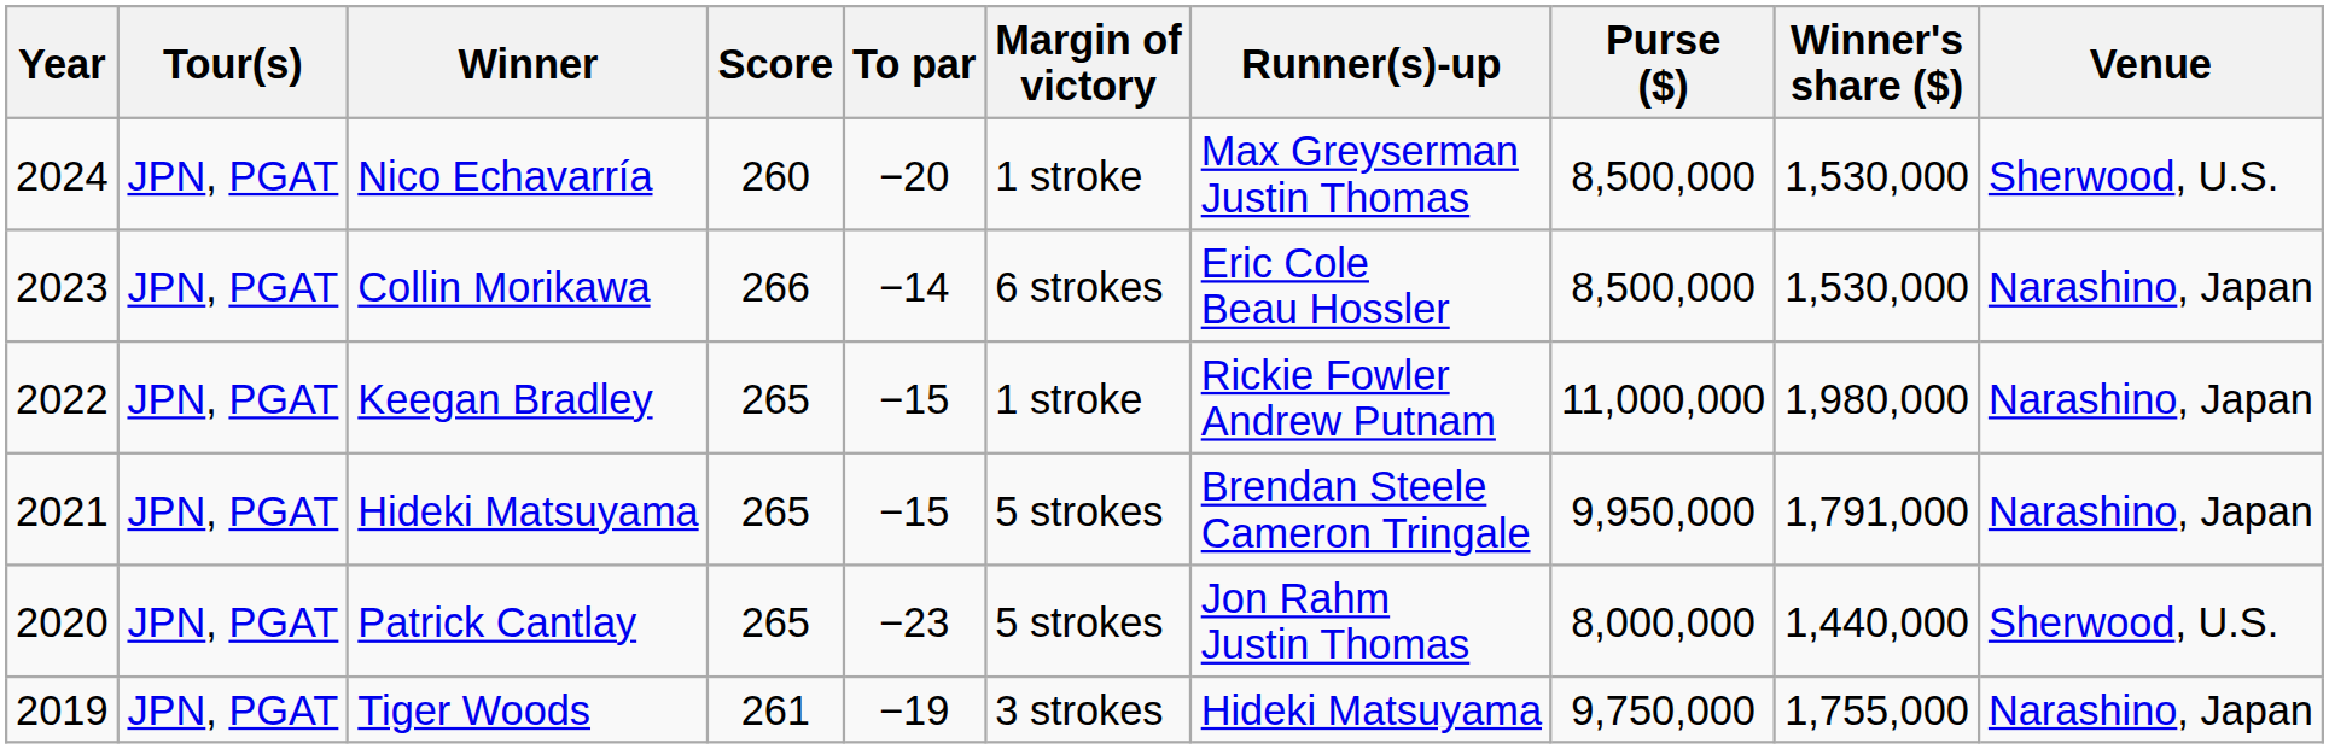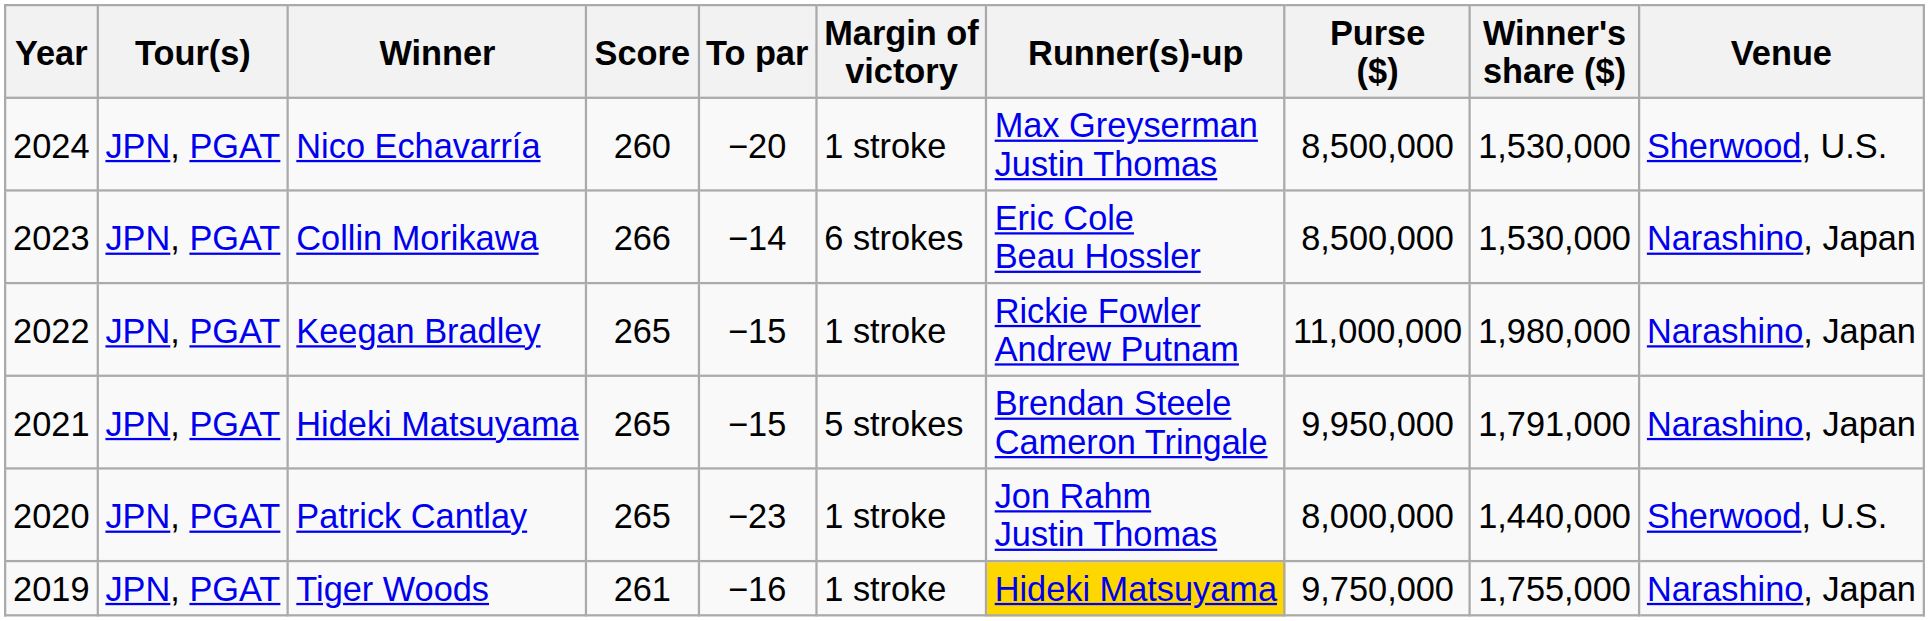Patrick Cantlay | Margin of victory: 5 strokes -> 1 stroke
Tiger Woods | To par: −19 -> −16
Tiger Woods | Margin of victory: 3 strokes -> 1 stroke
Tiger Woods | Runner(s)-up: no background -> gold background
